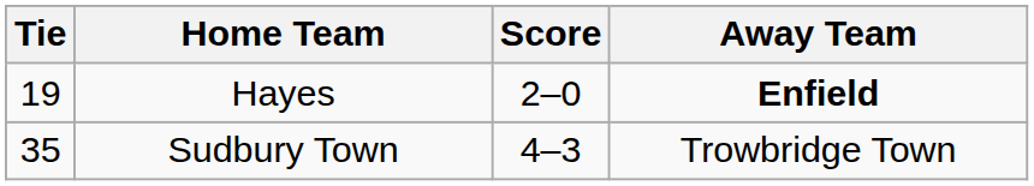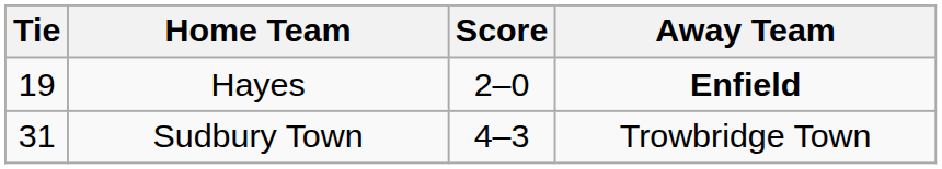Sudbury Town | Tie: 35 -> 31
